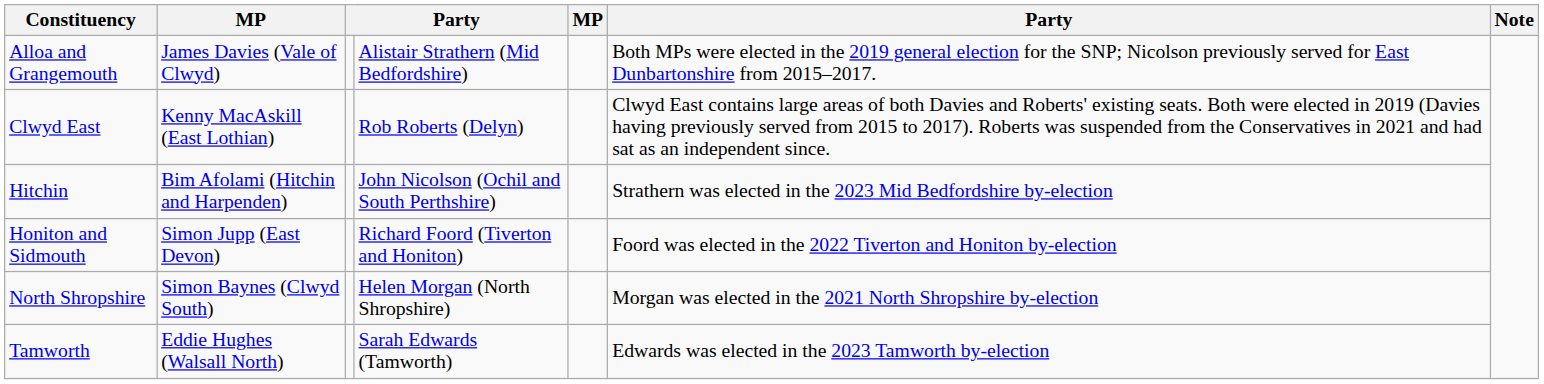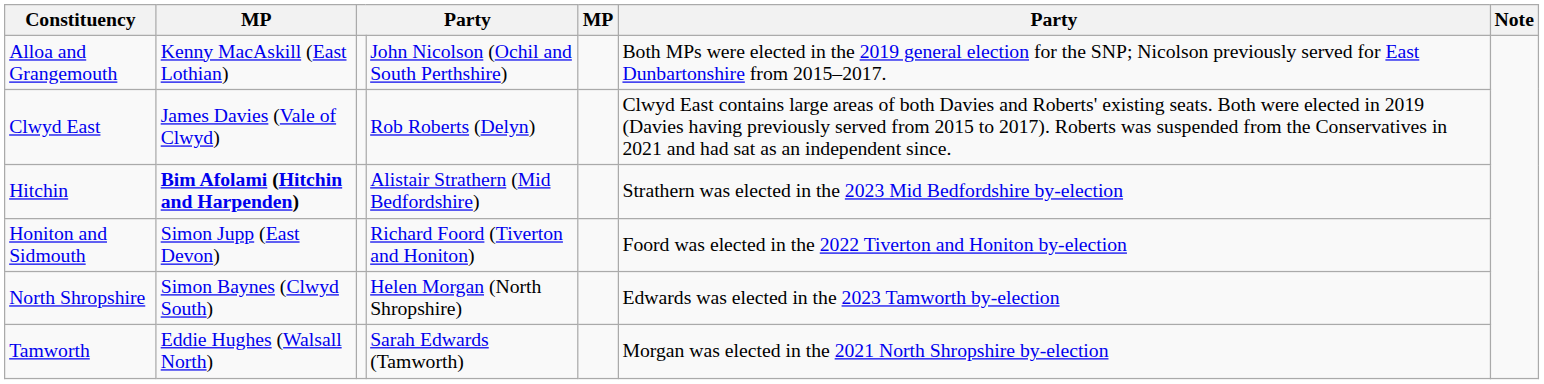Alloa and Grangemouth | column 2: James Davies (Vale of Clwyd) -> Kenny MacAskill (East Lothian)
Alloa and Grangemouth | column 4: Alistair Strathern (Mid Bedfordshire) -> John Nicolson (Ochil and South Perthshire)
Clwyd East | column 2: Kenny MacAskill (East Lothian) -> James Davies (Vale of Clwyd)
Hitchin | column 2: normal -> bold
Hitchin | column 4: John Nicolson (Ochil and South Perthshire) -> Alistair Strathern (Mid Bedfordshire)
North Shropshire | column 6: Morgan was elected in the 2021 North Shropshire by-election -> Edwards was elected in the 2023 Tamworth by-election
Tamworth | column 6: Edwards was elected in the 2023 Tamworth by-election -> Morgan was elected in the 2021 North Shropshire by-election
